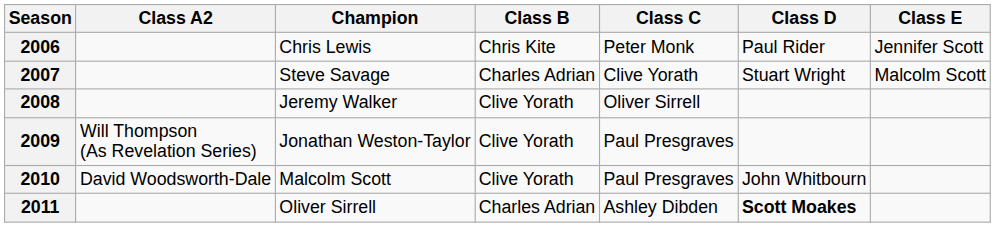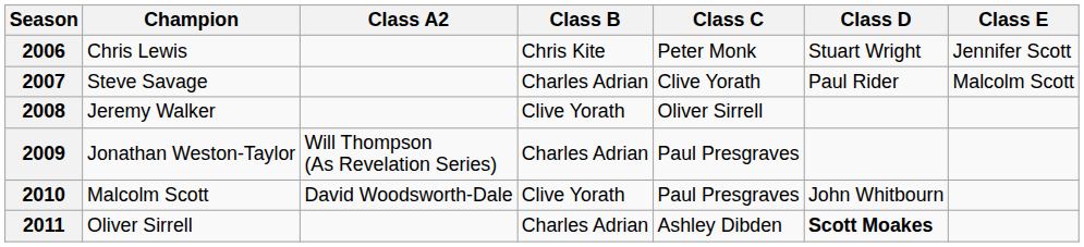columns swapped: Champion <-> Class A2
2006 | Class D: Paul Rider -> Stuart Wright
2007 | Class D: Stuart Wright -> Paul Rider
2009 | Class B: Clive Yorath -> Charles Adrian
